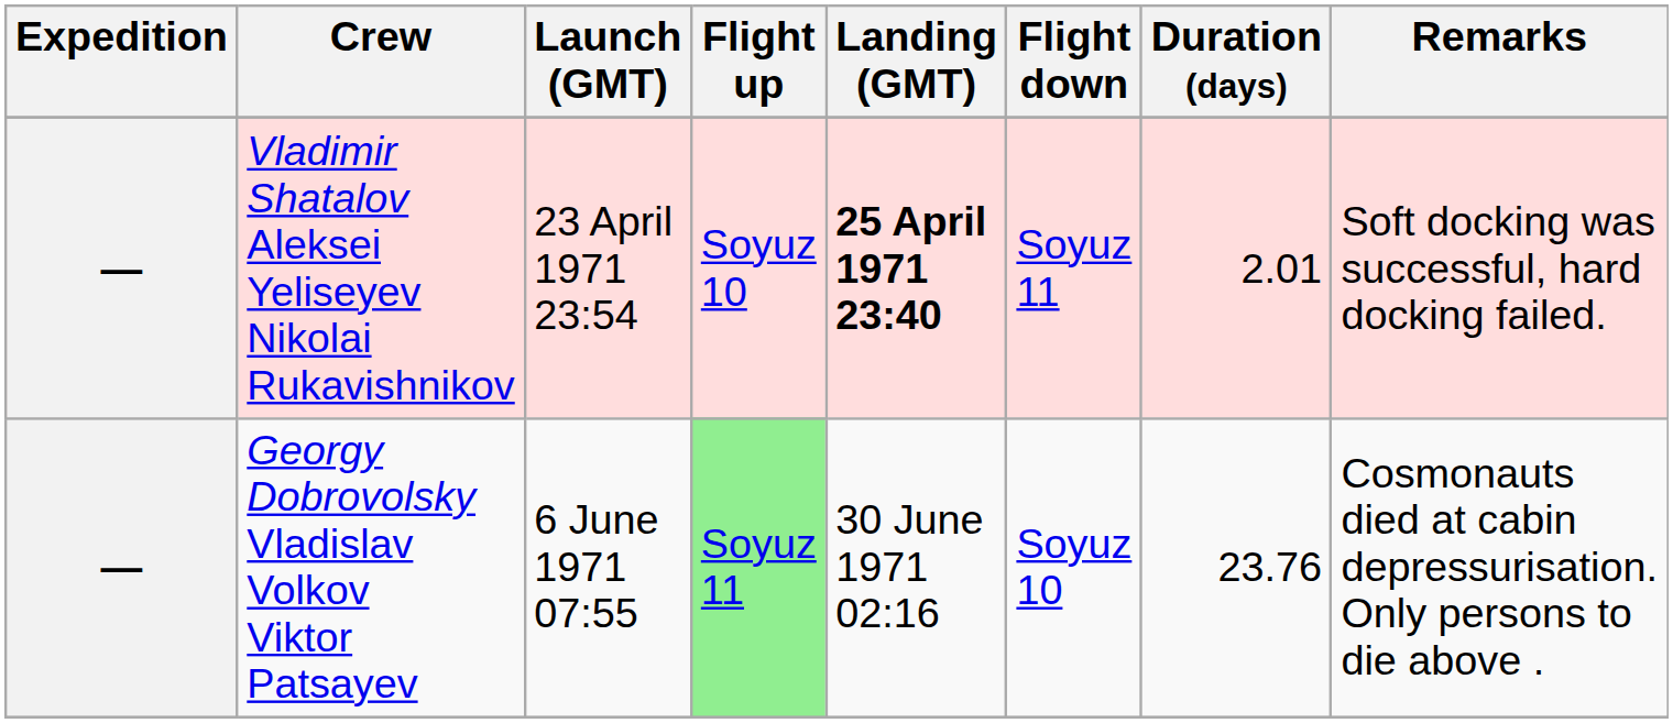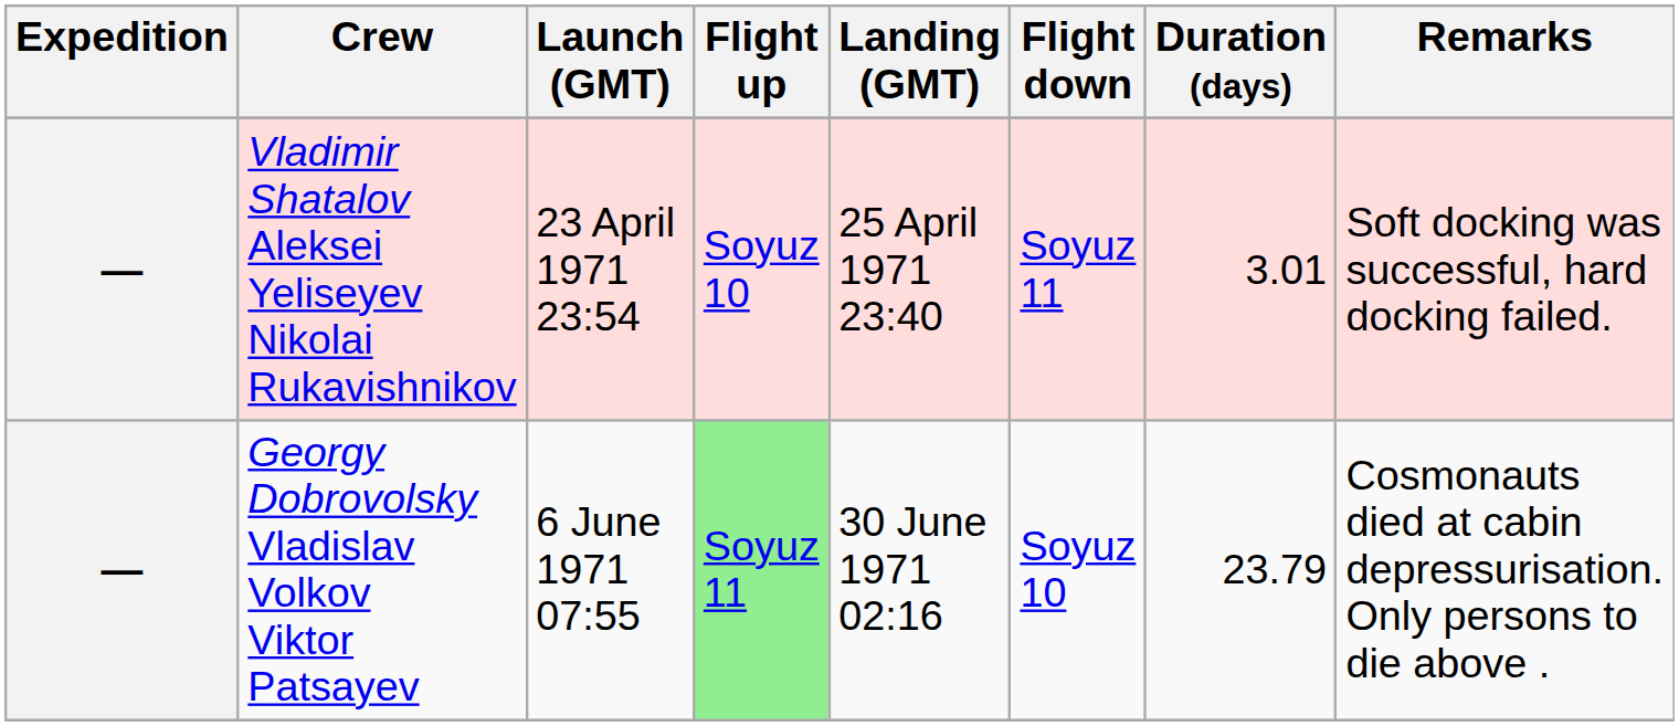Vladimir Shatalov Aleksei Yeliseyev Nikolai Rukavishnikov | Landing (GMT): bold -> normal
Vladimir Shatalov Aleksei Yeliseyev Nikolai Rukavishnikov | Duration (days): 2.01 -> 3.01
Georgy Dobrovolsky Vladislav Volkov Viktor Patsayev | Duration (days): 23.76 -> 23.79
